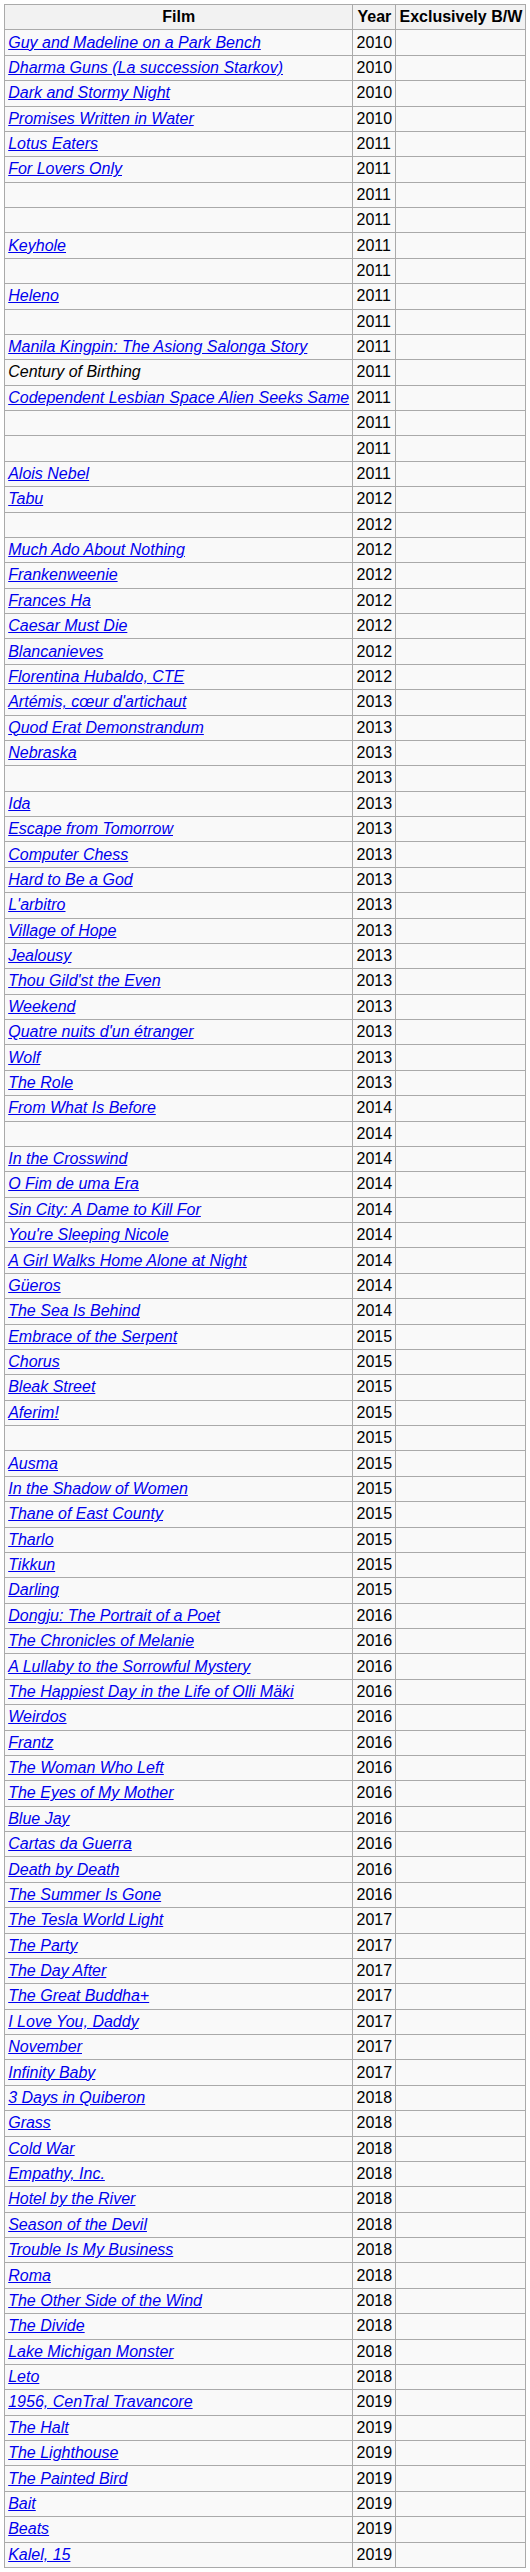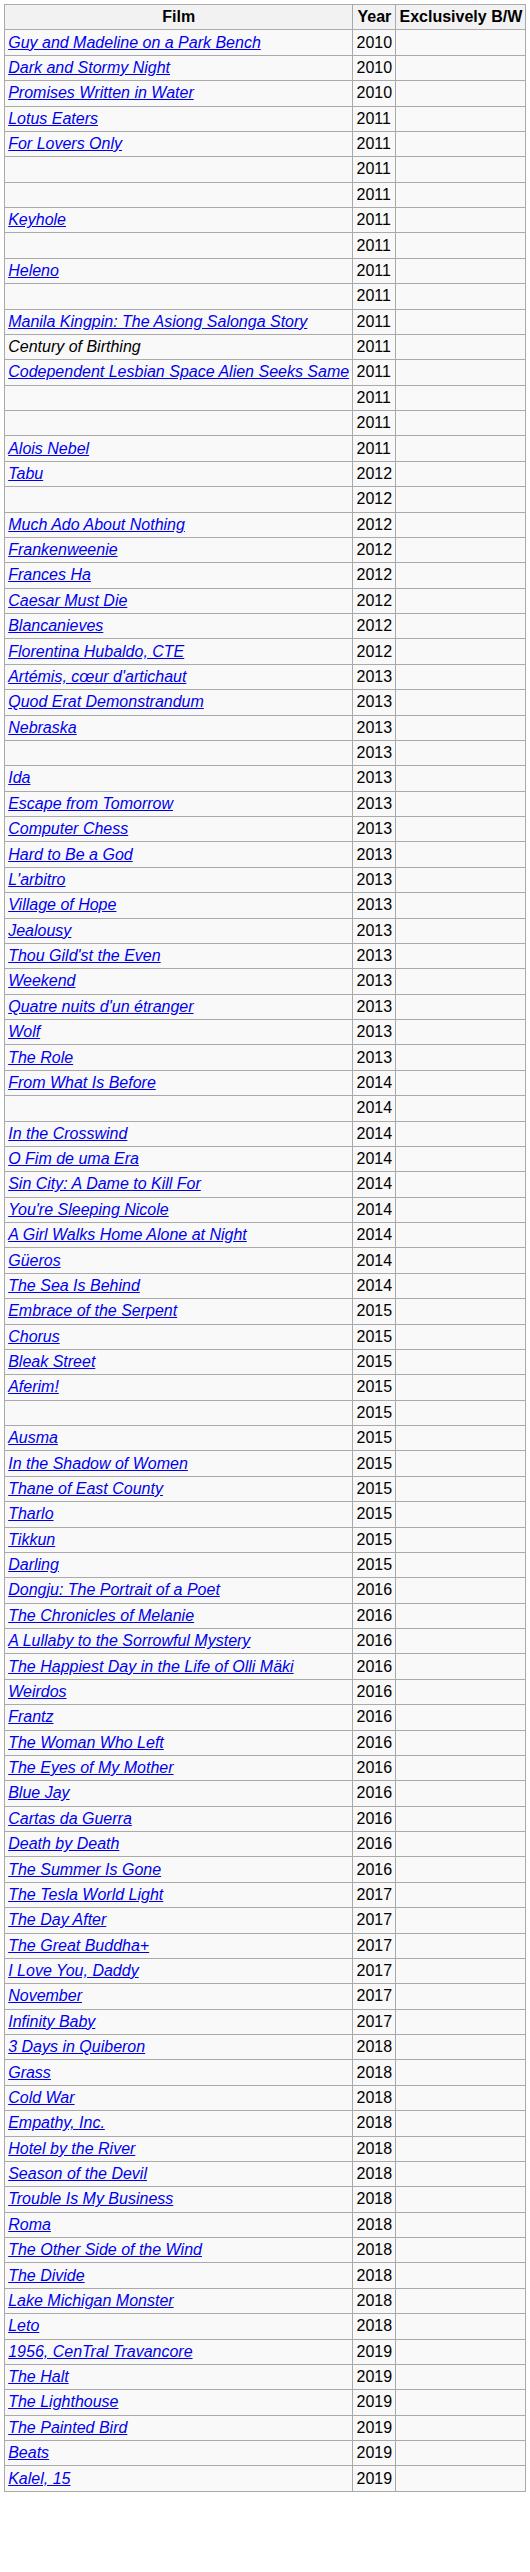- row: Dharma Guns (La succession Starkov) | 2010
- row: The Party | 2017
- row: Bait | 2019
